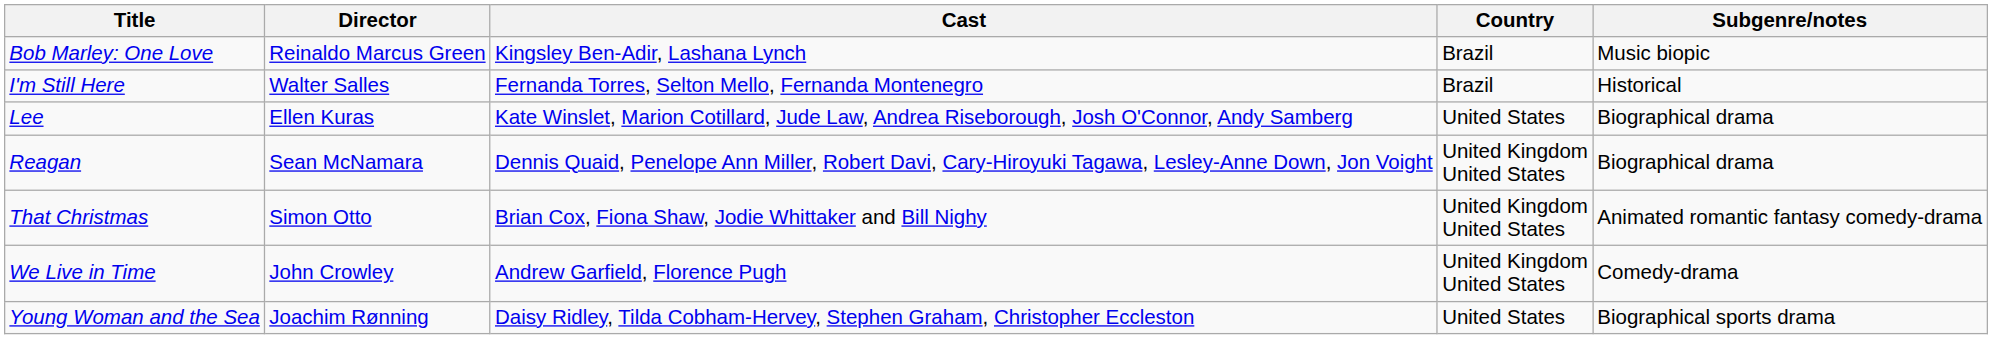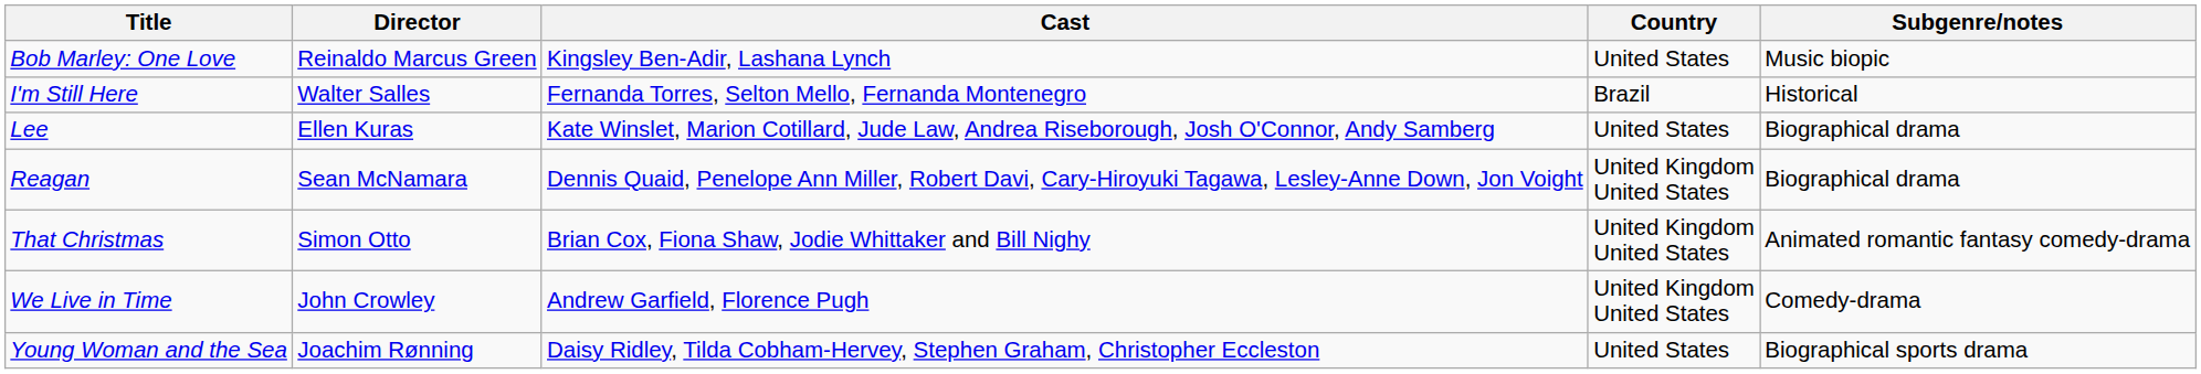Bob Marley: One Love | Country: Brazil -> United States
